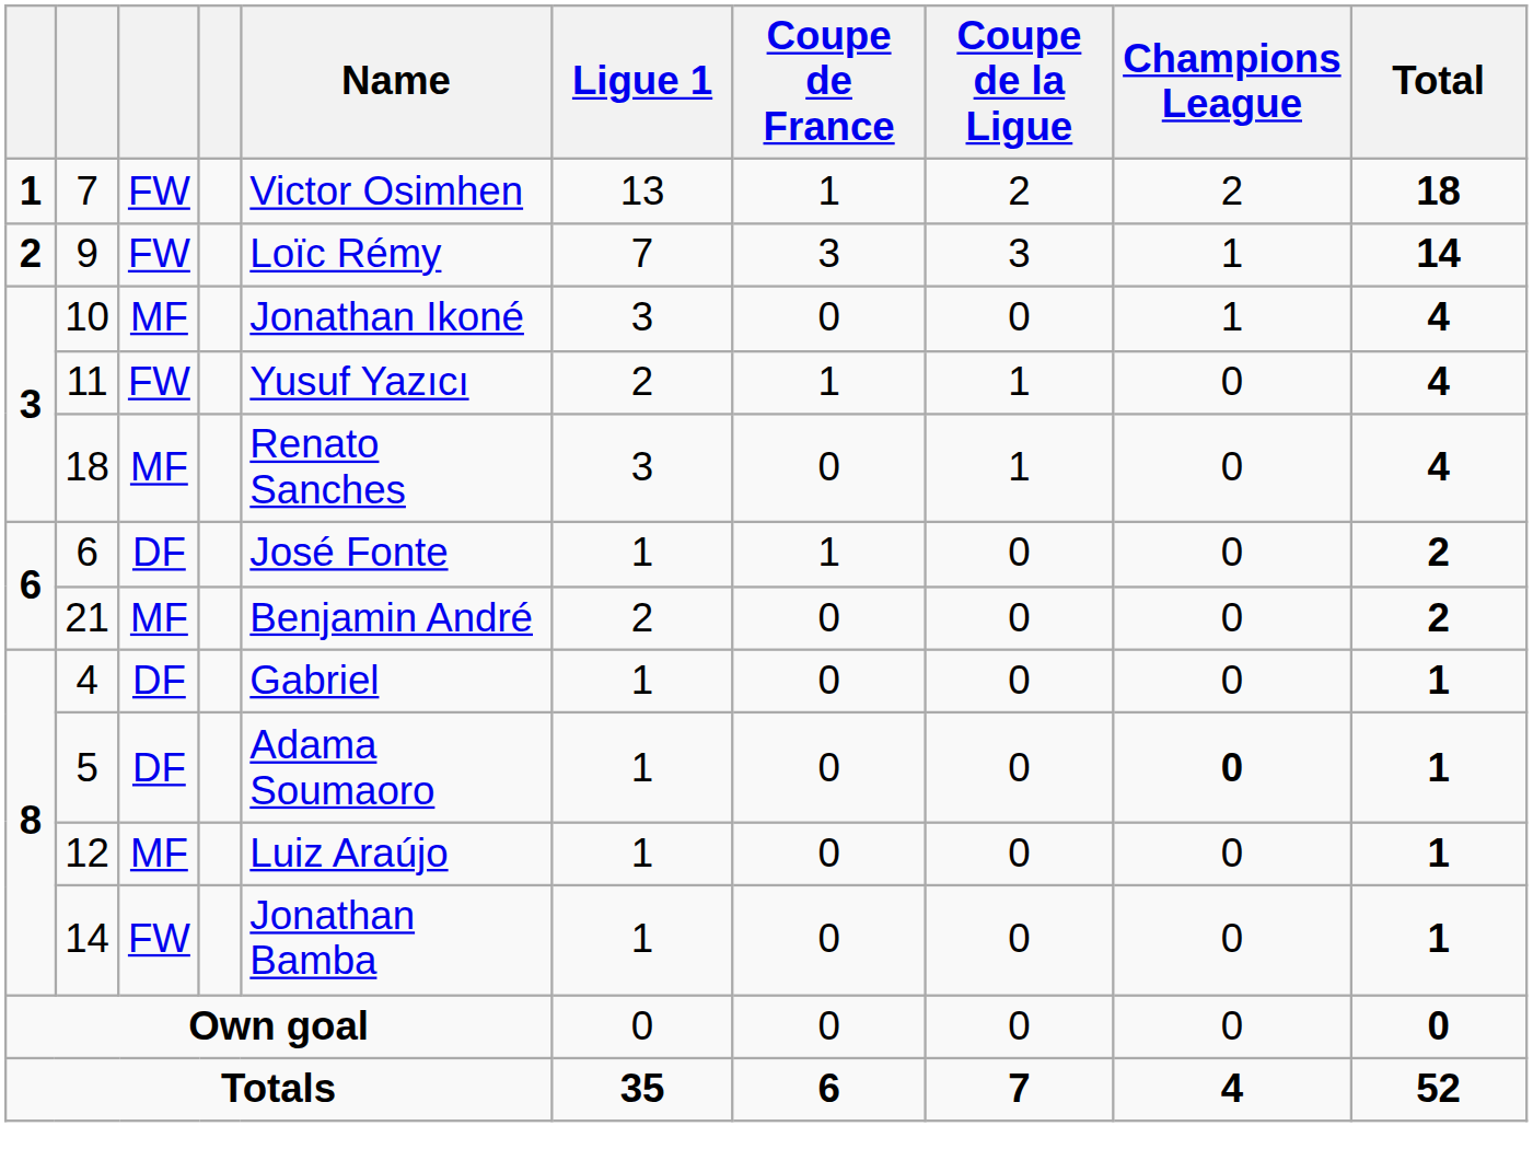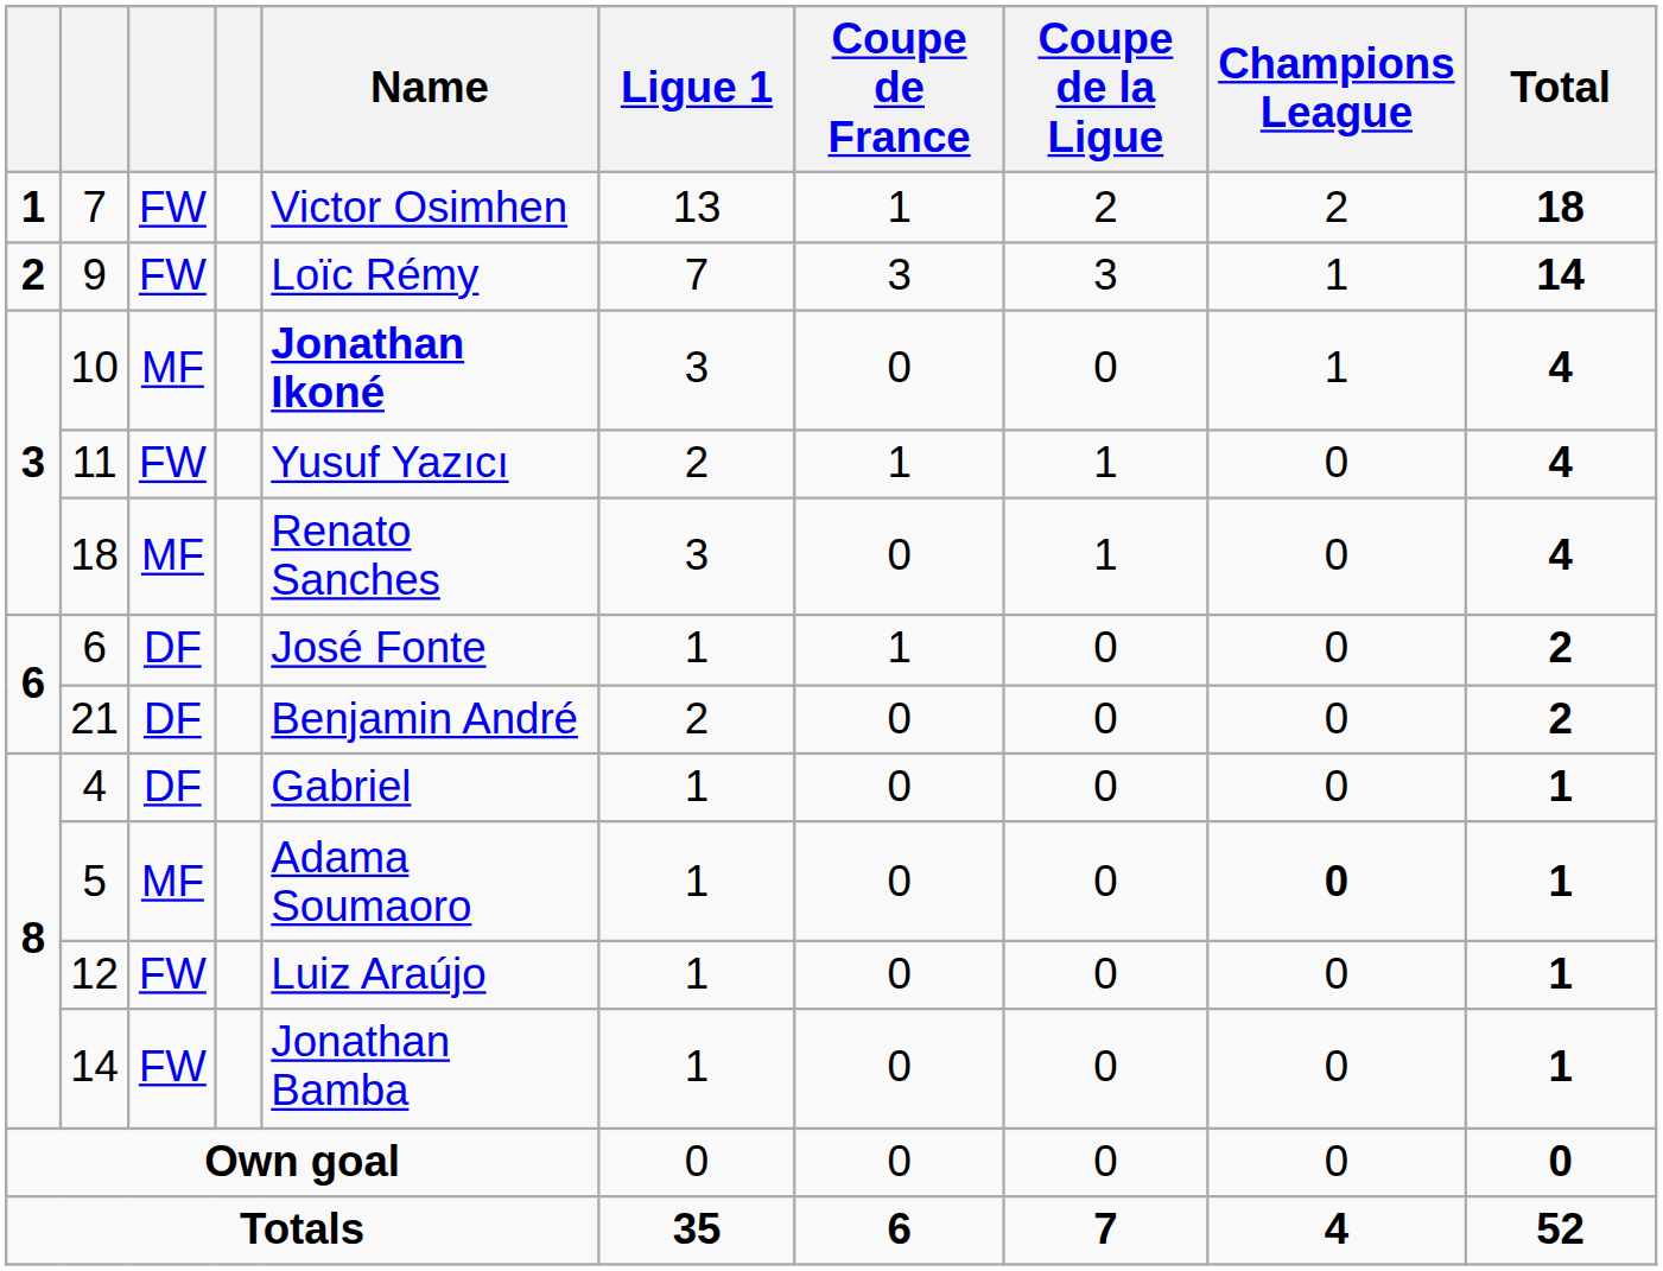10 | Name: normal -> bold
21 | column 3: MF -> DF
5 | column 3: DF -> MF
12 | column 3: MF -> FW
